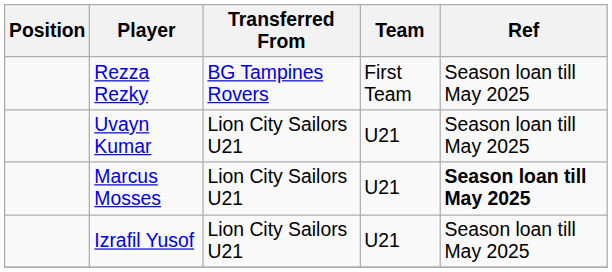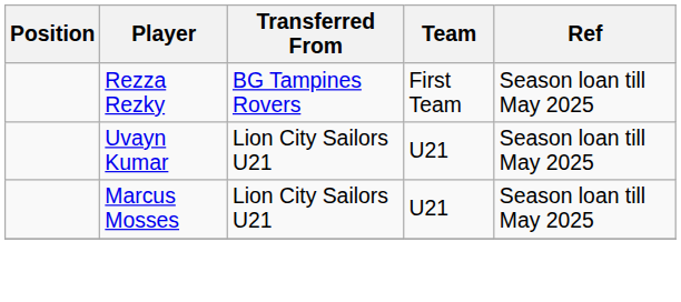Marcus Mosses | Ref: bold -> normal
- row: Izrafil Yusof | Lion City Sailors U21 | U21 | Season loan till May 2025
